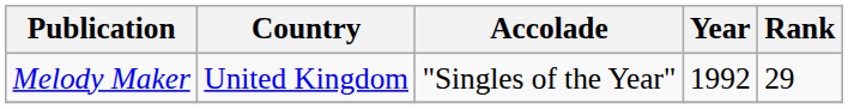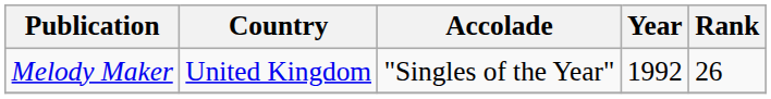Melody Maker | Rank: 29 -> 26
